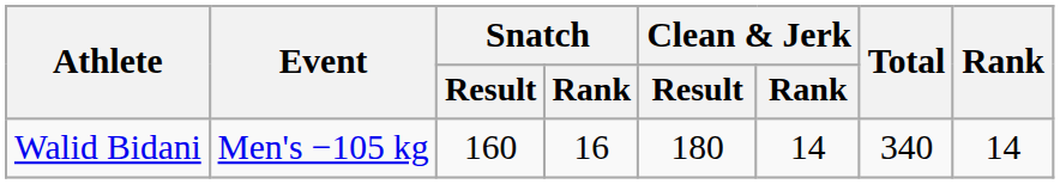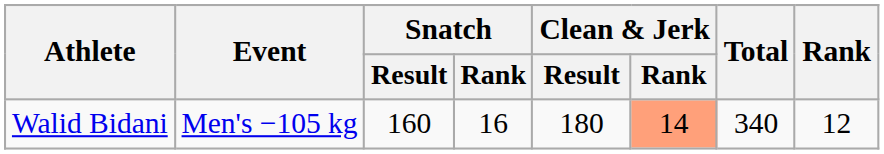Walid Bidani | Clean & Jerk / Rank: no background -> lightsalmon background
Walid Bidani | Rank: 14 -> 12
